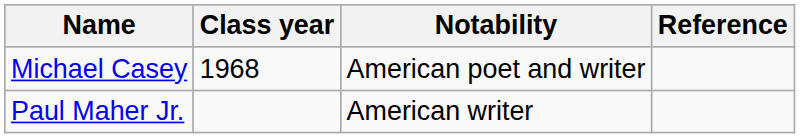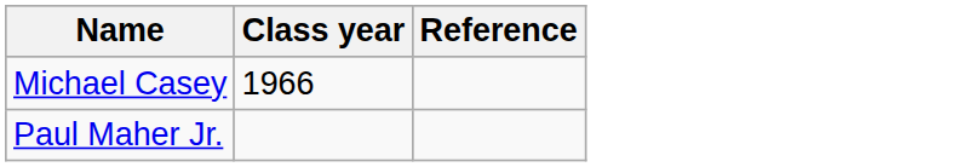- column: Notability | American poet and writer | American writer
Michael Casey | Class year: 1968 -> 1966
